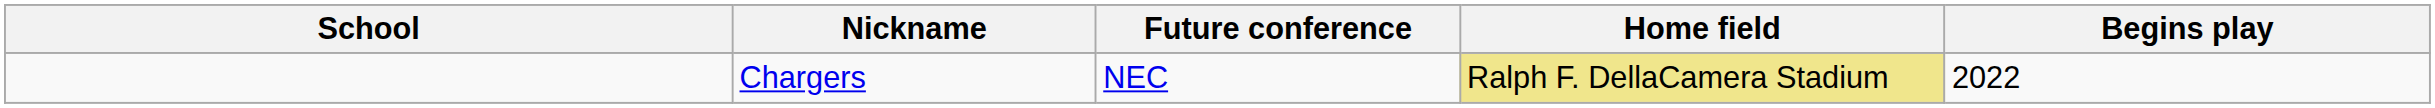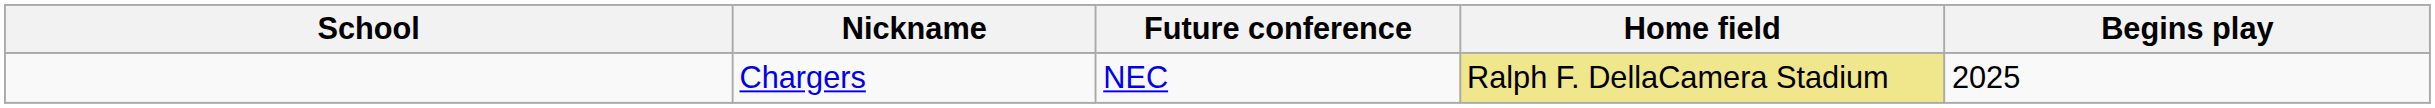Chargers | Begins play: 2022 -> 2025
